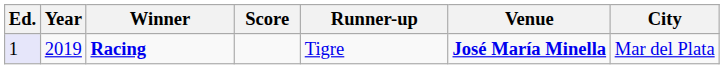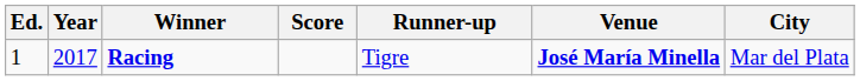Racing | Ed.: lavender background -> no background
Racing | Year: 2019 -> 2017
